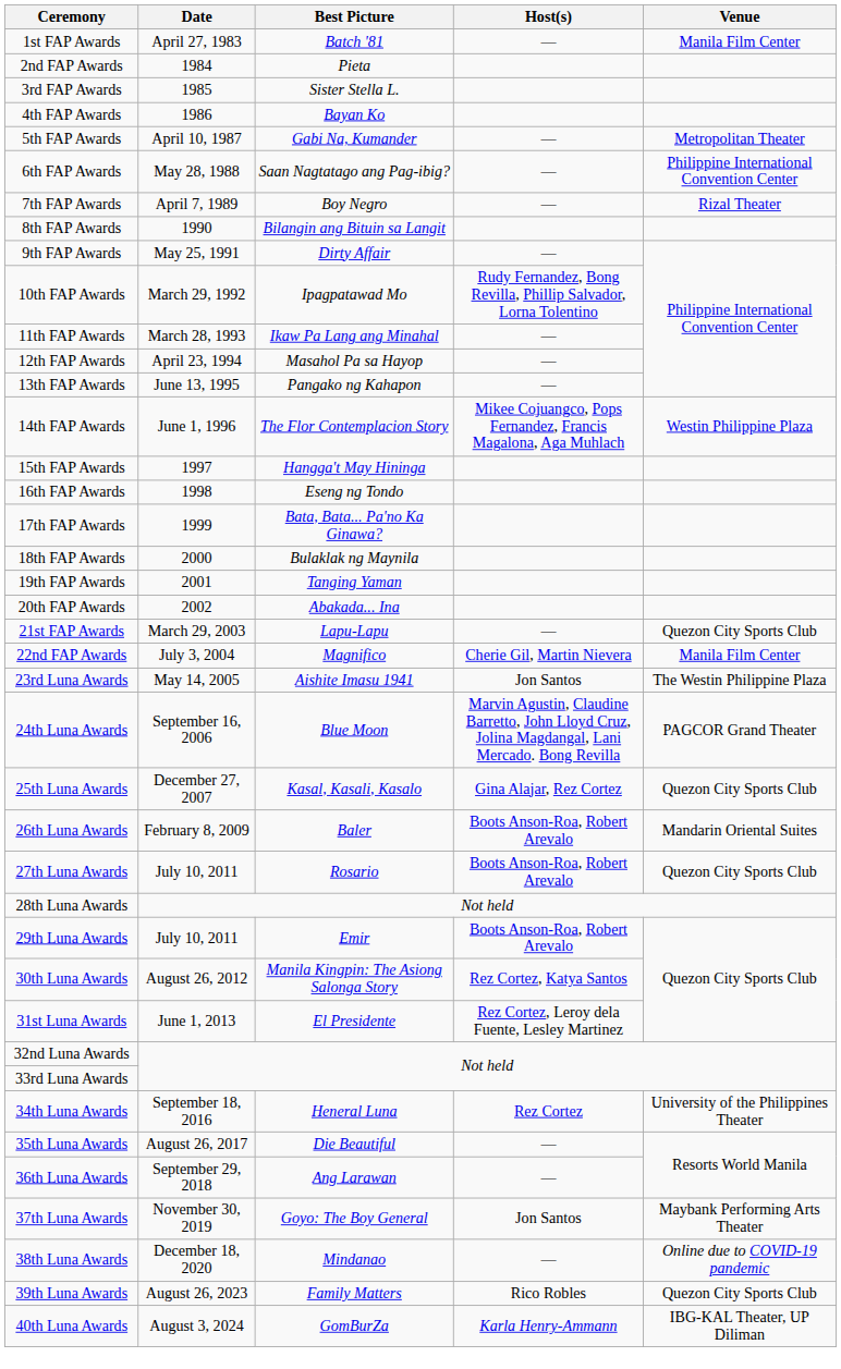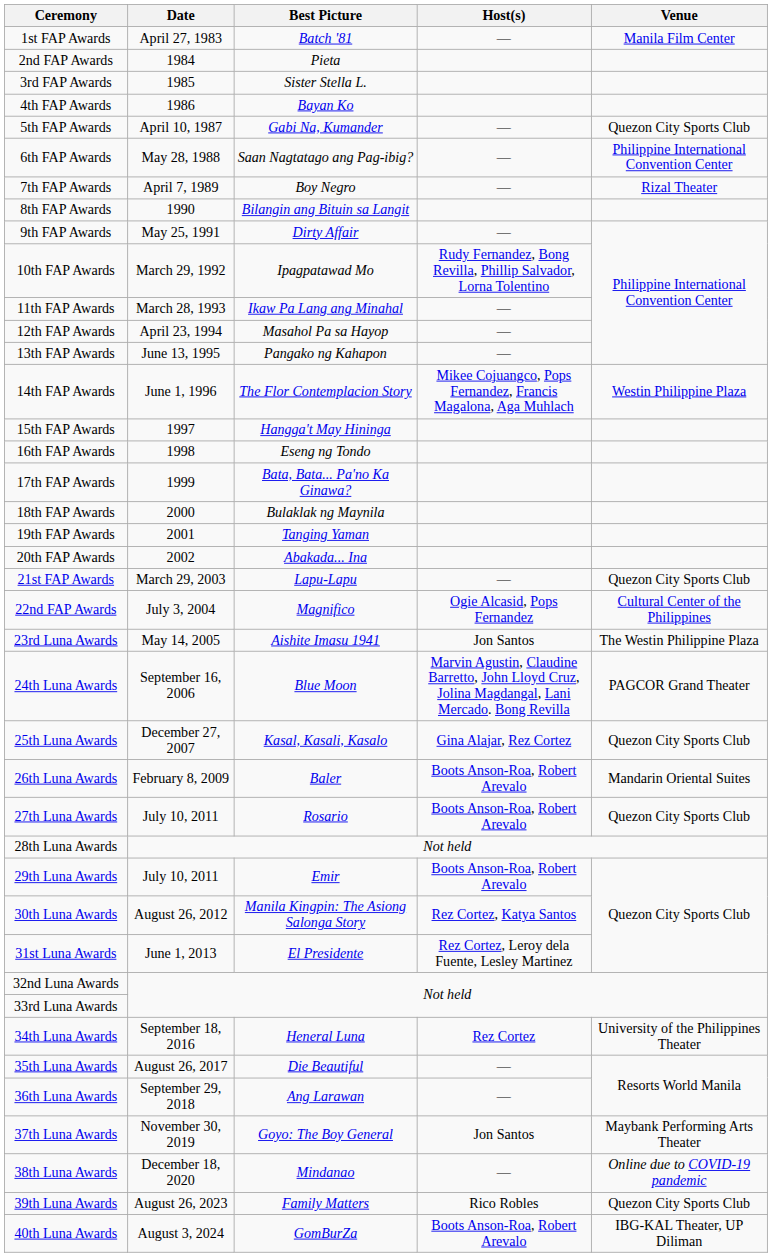5th FAP Awards | Venue: Metropolitan Theater -> Quezon City Sports Club
22nd FAP Awards | Host(s): Cherie Gil, Martin Nievera -> Ogie Alcasid, Pops Fernandez
22nd FAP Awards | Venue: Manila Film Center -> Cultural Center of the Philippines
40th Luna Awards | Host(s): Karla Henry-Ammann -> Boots Anson-Roa, Robert Arevalo
